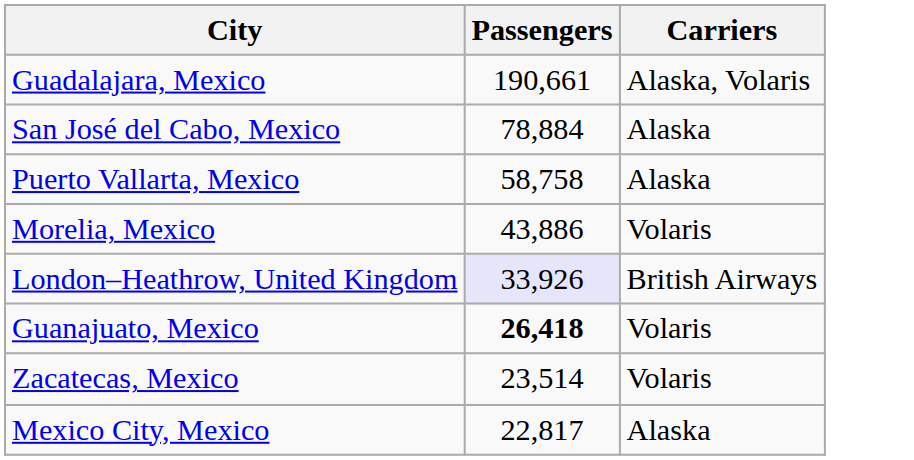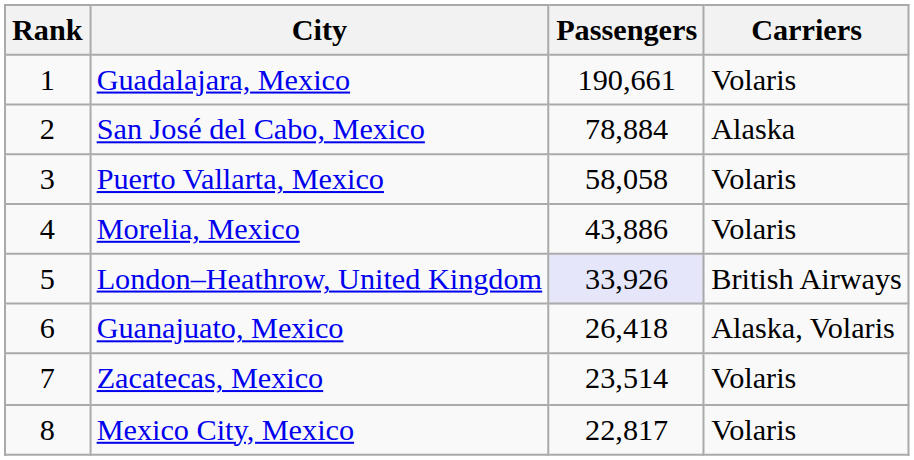+ column: Rank | 1 | 2 | 3 | 4 | 5 | 6 | 7 | 8
Guadalajara, Mexico | Carriers: Alaska, Volaris -> Volaris
Puerto Vallarta, Mexico | Passengers: 58,758 -> 58,058
Puerto Vallarta, Mexico | Carriers: Alaska -> Volaris
Guanajuato, Mexico | Passengers: bold -> normal
Guanajuato, Mexico | Carriers: Volaris -> Alaska, Volaris
Mexico City, Mexico | Carriers: Alaska -> Volaris
